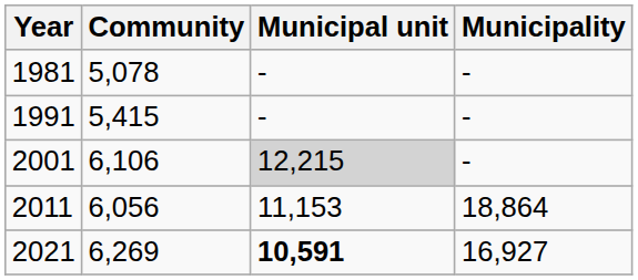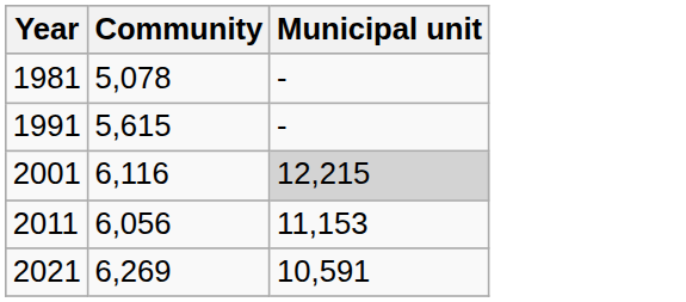- column: Municipality | - | - | - | 18,864 | 16,927
1991 | Community: 5,415 -> 5,615
2001 | Community: 6,106 -> 6,116
2021 | Municipal unit: bold -> normal
